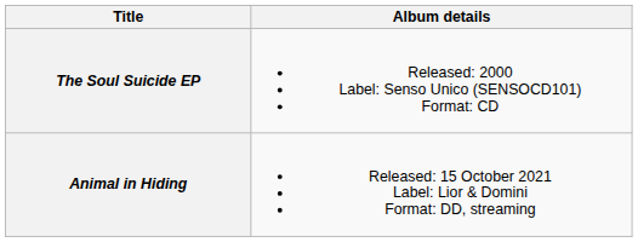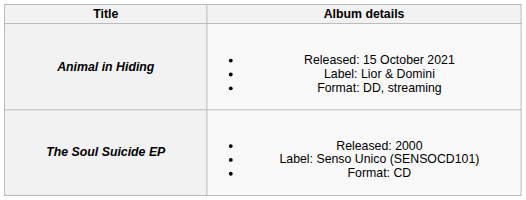rows swapped: The Soul Suicide EP <-> Animal in Hiding
